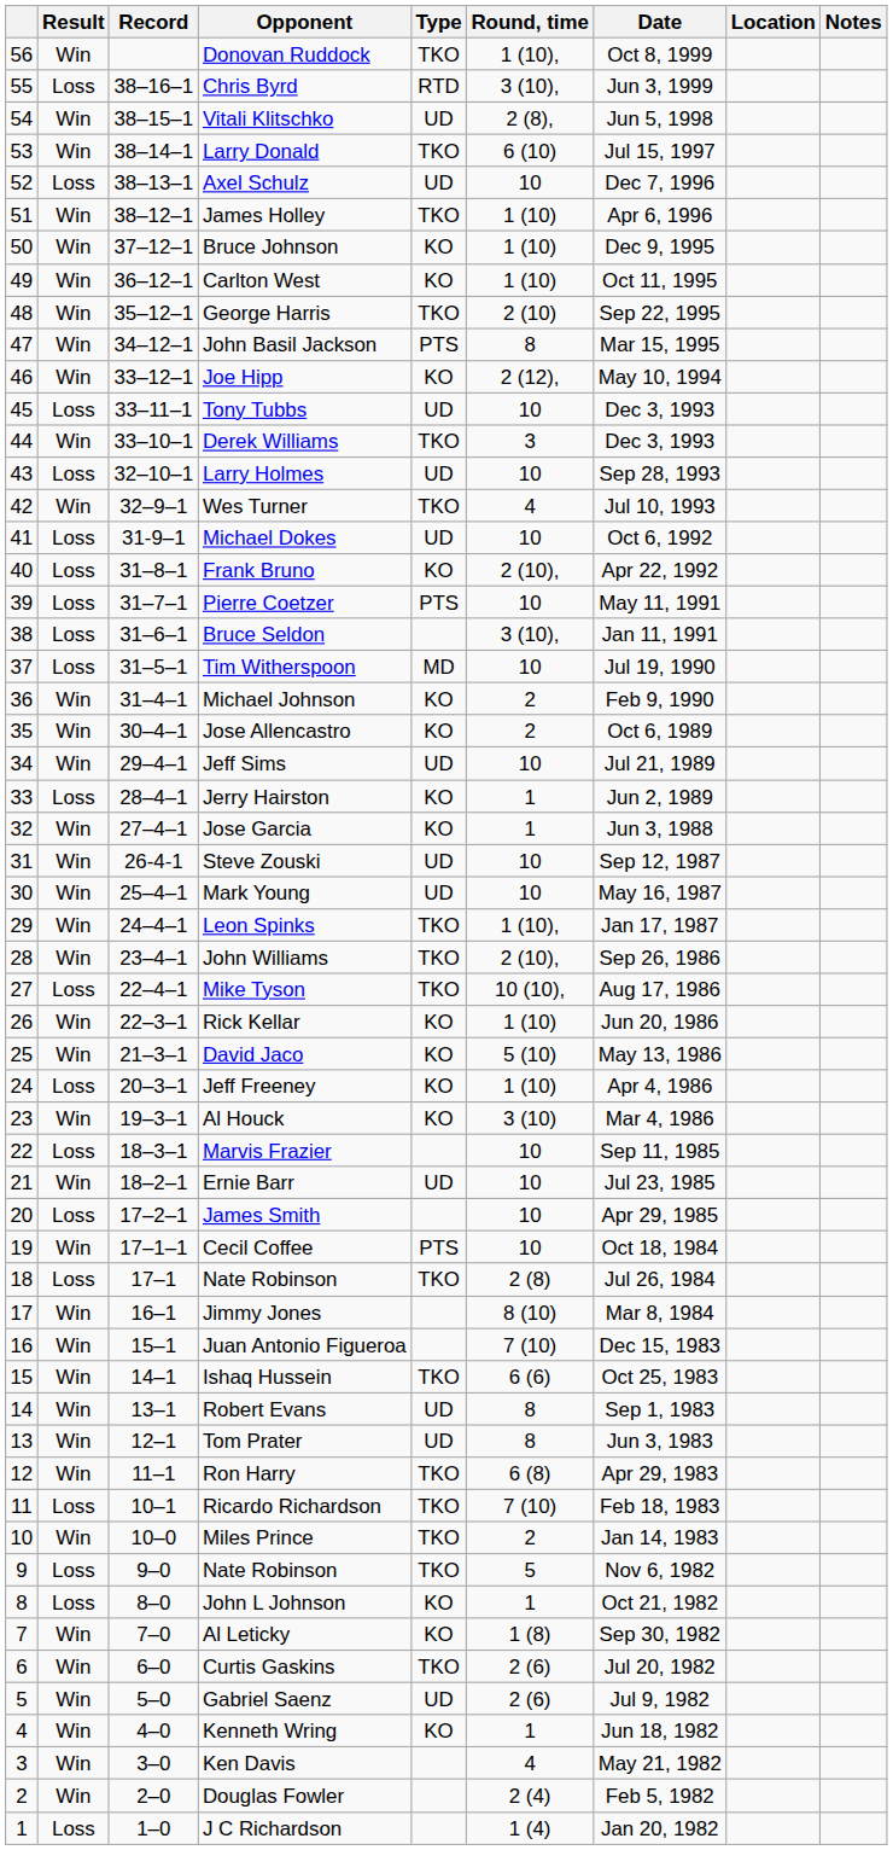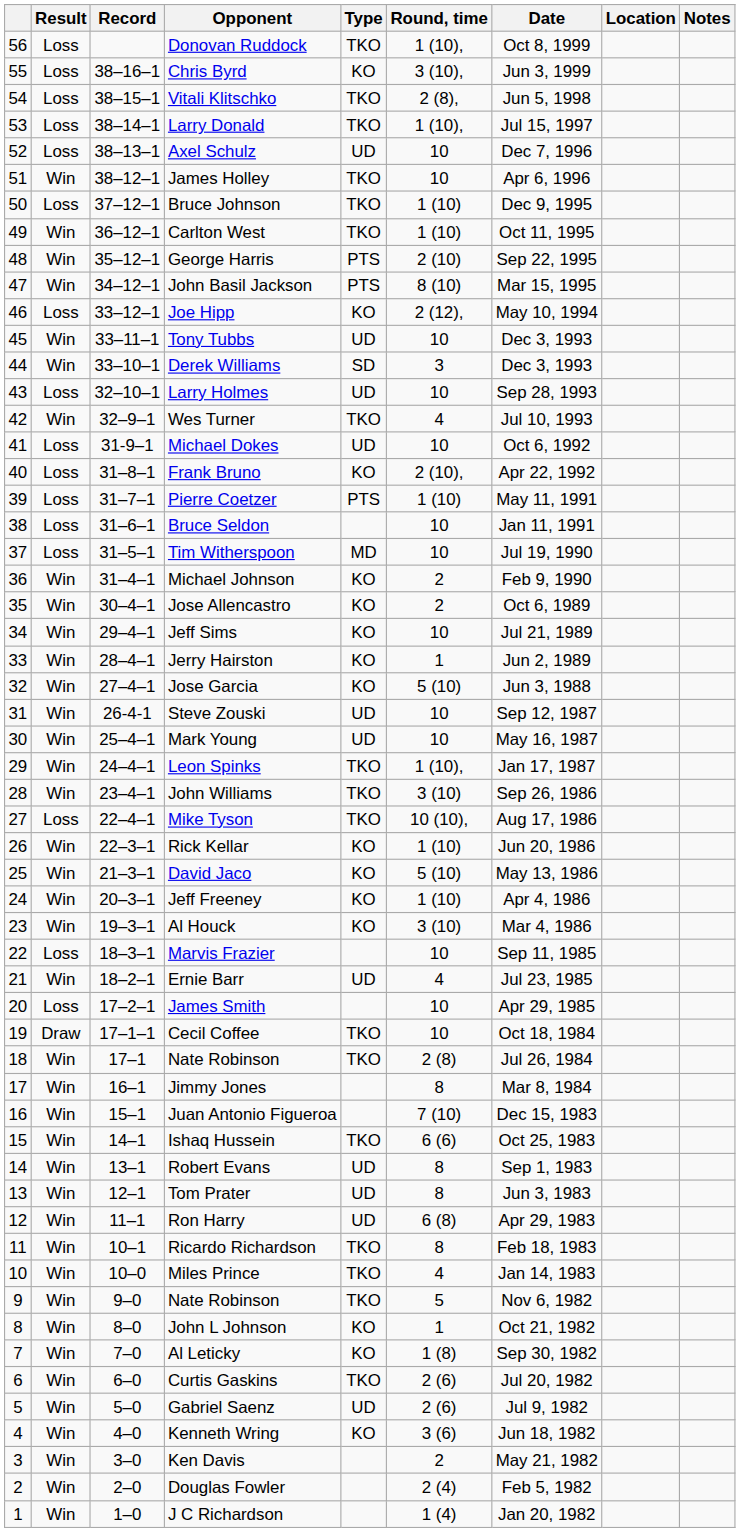Donovan Ruddock | Result: Win -> Loss
Chris Byrd | Type: RTD -> KO
Vitali Klitschko | Result: Win -> Loss
Vitali Klitschko | Type: UD -> TKO
Larry Donald | Result: Win -> Loss
Larry Donald | Round, time: 6 (10) -> 1 (10),
James Holley | Round, time: 1 (10) -> 10
Bruce Johnson | Result: Win -> Loss
Bruce Johnson | Type: KO -> TKO
Carlton West | Type: KO -> TKO
George Harris | Type: TKO -> PTS
John Basil Jackson | Round, time: 8 -> 8 (10)
Joe Hipp | Result: Win -> Loss
Tony Tubbs | Result: Loss -> Win
Derek Williams | Type: TKO -> SD
Pierre Coetzer | Round, time: 10 -> 1 (10)
Bruce Seldon | Round, time: 3 (10), -> 10
Jeff Sims | Type: UD -> KO
Jerry Hairston | Result: Loss -> Win
Jose Garcia | Round, time: 1 -> 5 (10)
John Williams | Round, time: 2 (10), -> 3 (10)
Jeff Freeney | Result: Loss -> Win
Ernie Barr | Round, time: 10 -> 4
Cecil Coffee | Result: Win -> Draw
Cecil Coffee | Type: PTS -> TKO
18 / Nate Robinson | Result: Loss -> Win
Jimmy Jones | Round, time: 8 (10) -> 8
Ron Harry | Type: TKO -> UD
Ricardo Richardson | Result: Loss -> Win
Ricardo Richardson | Round, time: 7 (10) -> 8
Miles Prince | Round, time: 2 -> 4
9 / Nate Robinson | Result: Loss -> Win
John L Johnson | Result: Loss -> Win
Kenneth Wring | Round, time: 1 -> 3 (6)
Ken Davis | Round, time: 4 -> 2
J C Richardson | Result: Loss -> Win
